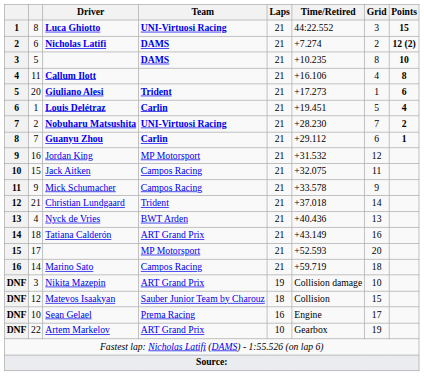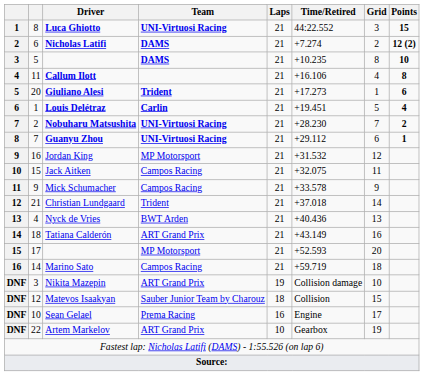Guanyu Zhou | Team: Carlin -> UNI-Virtuosi Racing
